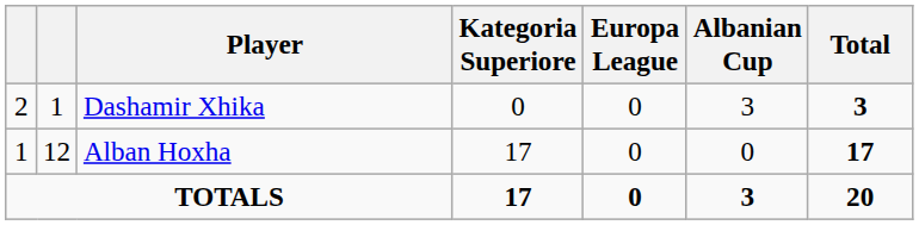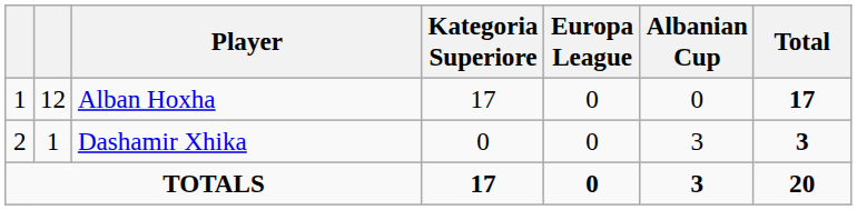rows swapped: Alban Hoxha <-> Dashamir Xhika
